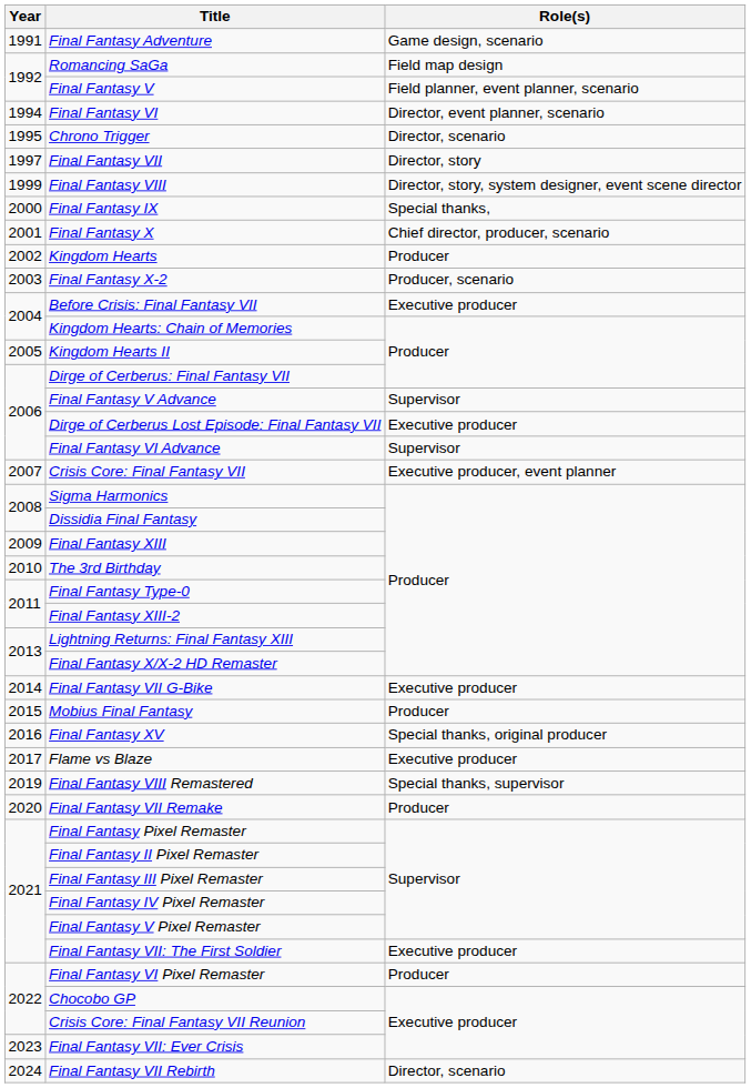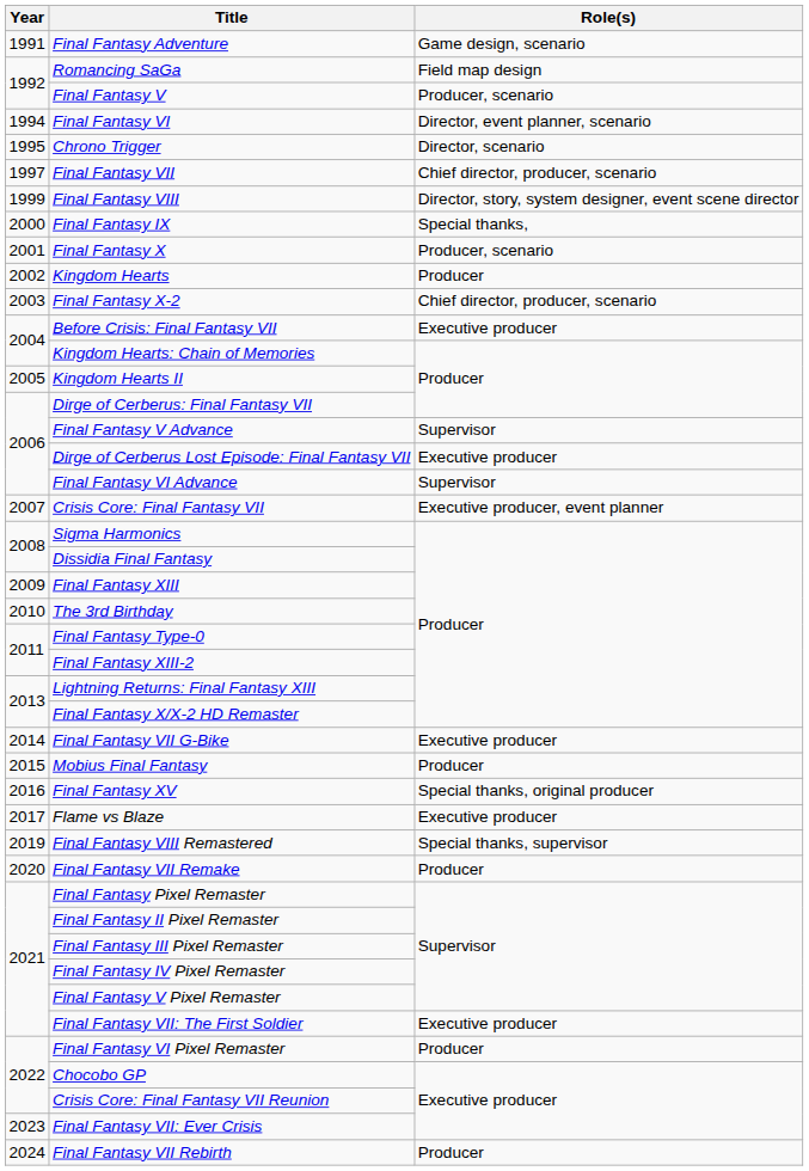Final Fantasy V | Role(s): Field planner, event planner, scenario -> Producer, scenario
Final Fantasy VII | Role(s): Director, story -> Chief director, producer, scenario
Final Fantasy X | Role(s): Chief director, producer, scenario -> Producer, scenario
Final Fantasy X-2 | Role(s): Producer, scenario -> Chief director, producer, scenario
Final Fantasy VII Rebirth | Role(s): Director, scenario -> Producer
